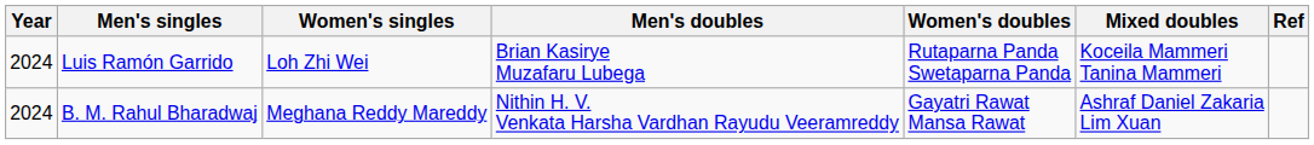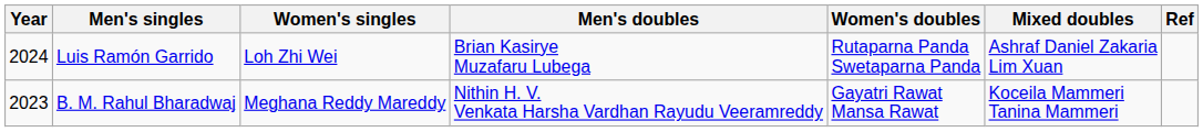Luis Ramón Garrido | Mixed doubles: Koceila Mammeri Tanina Mammeri -> Ashraf Daniel Zakaria Lim Xuan
B. M. Rahul Bharadwaj | Year: 2024 -> 2023
B. M. Rahul Bharadwaj | Mixed doubles: Ashraf Daniel Zakaria Lim Xuan -> Koceila Mammeri Tanina Mammeri
